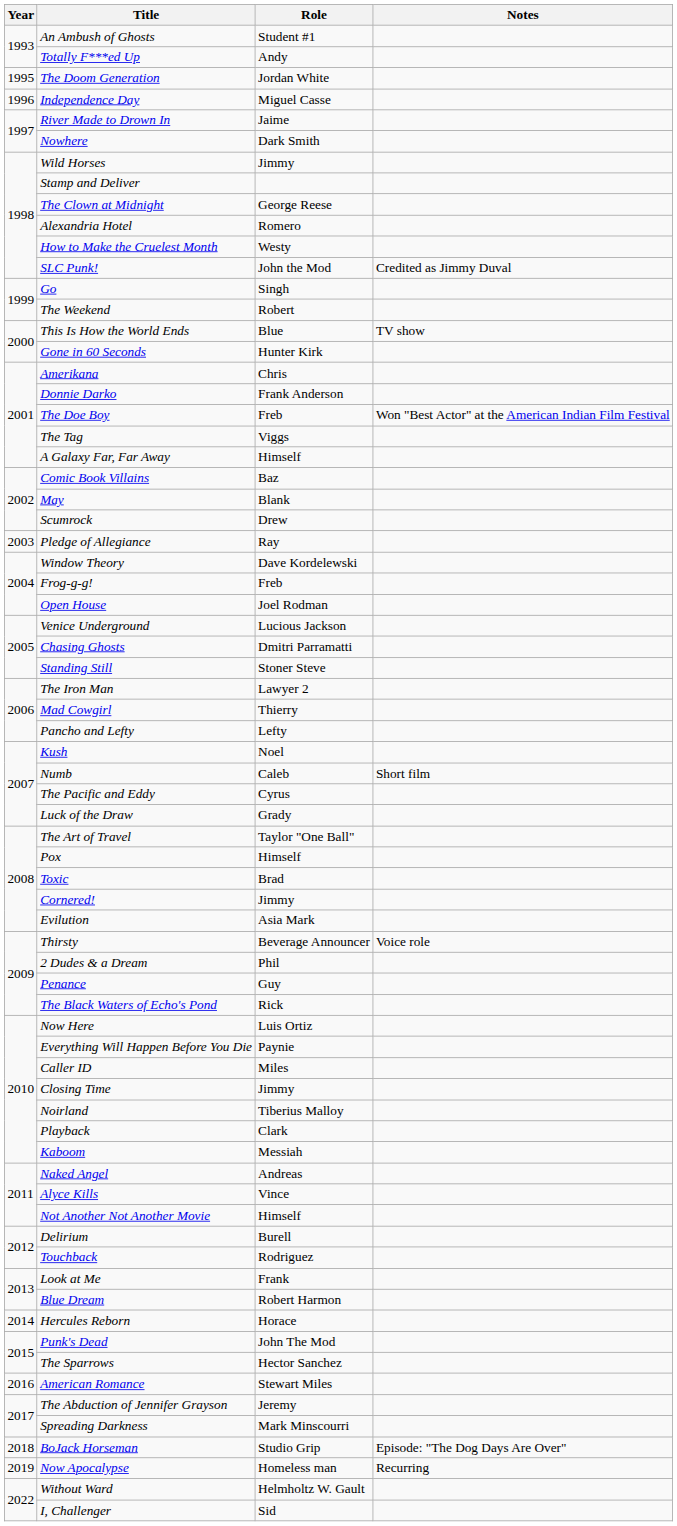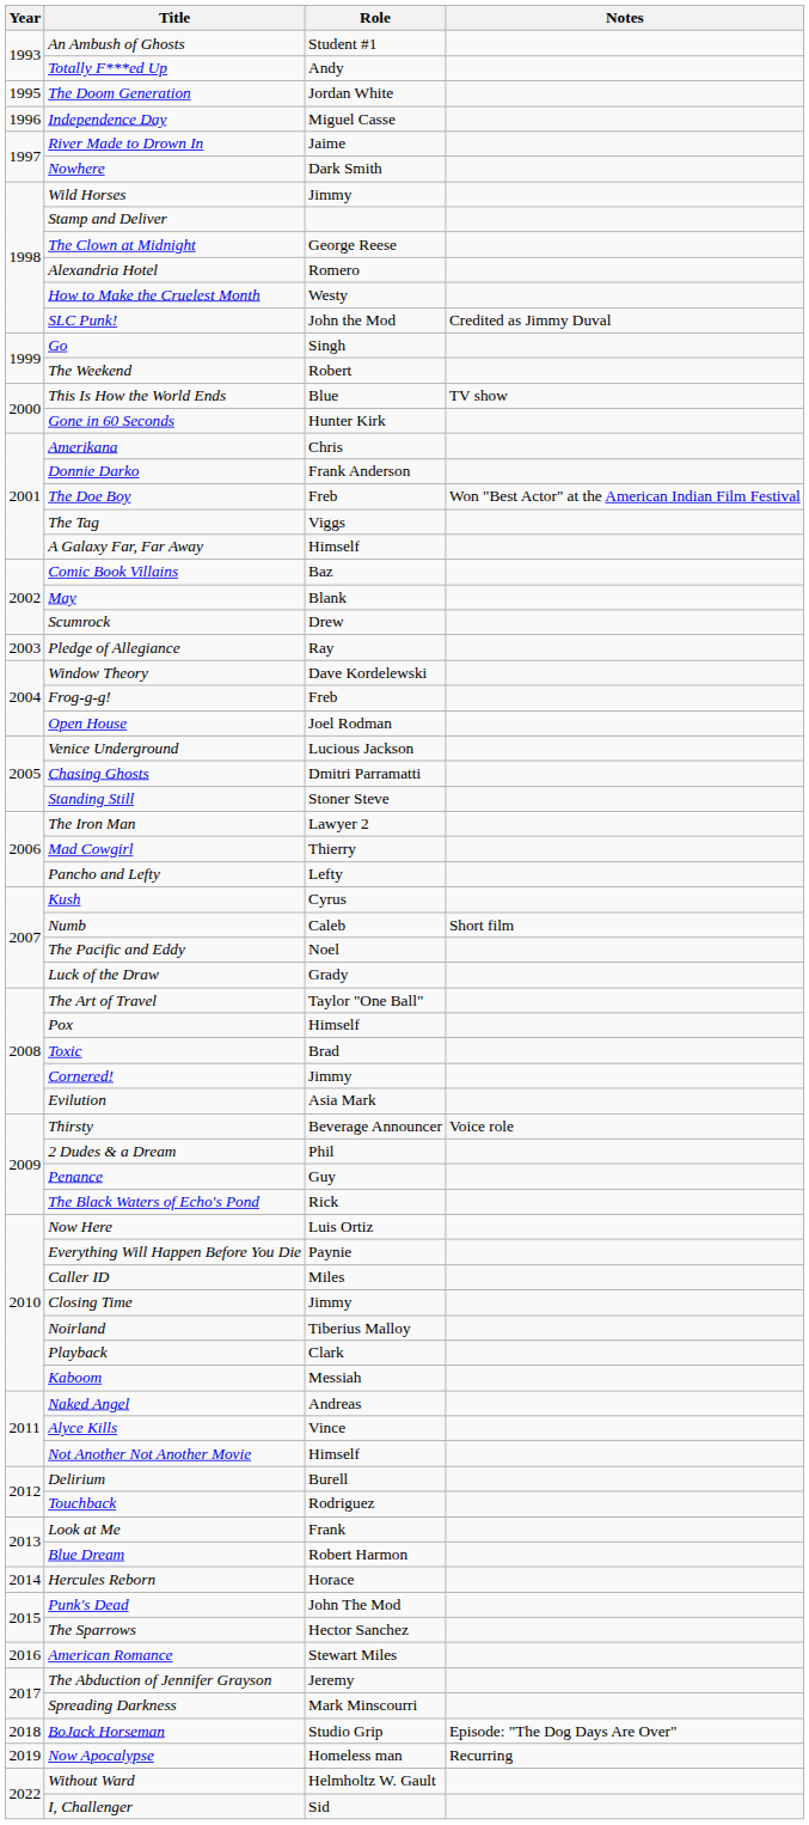Kush | Role: Noel -> Cyrus
The Pacific and Eddy | Role: Cyrus -> Noel
